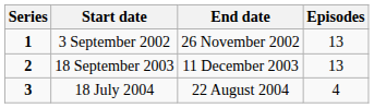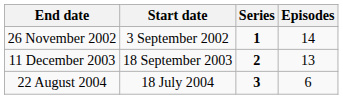columns swapped: Series <-> End date
3 September 2002 | Episodes: 13 -> 14
18 July 2004 | Episodes: 4 -> 6
